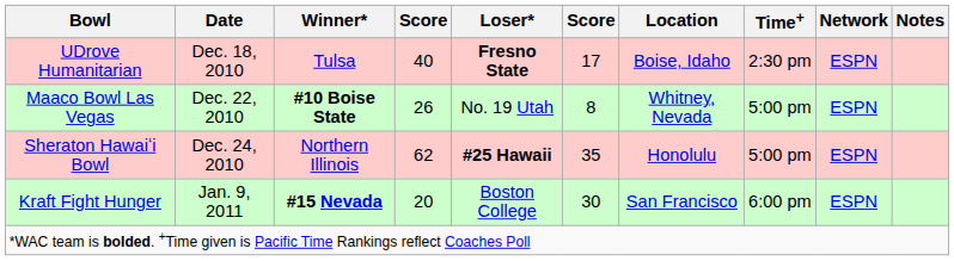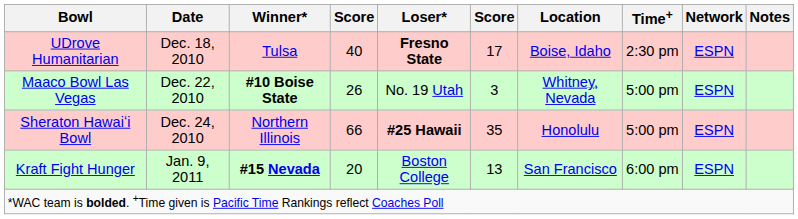Maaco Bowl Las Vegas | column 6: 8 -> 3
Sheraton Hawaiʻi Bowl | column 4: 62 -> 66
Kraft Fight Hunger | column 6: 30 -> 13
